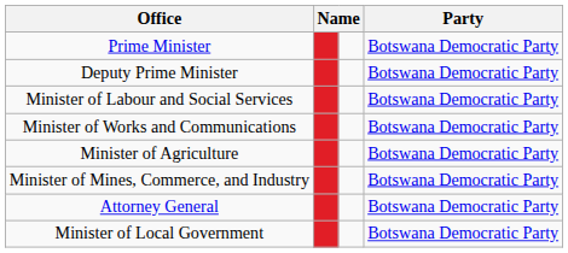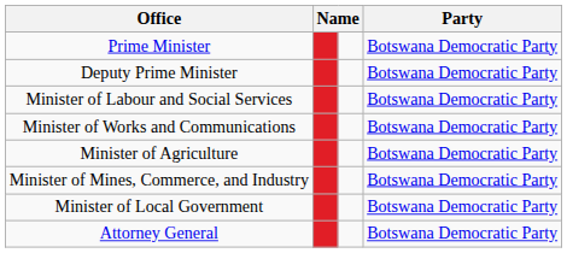rows swapped: Minister of Local Government <-> Attorney General
